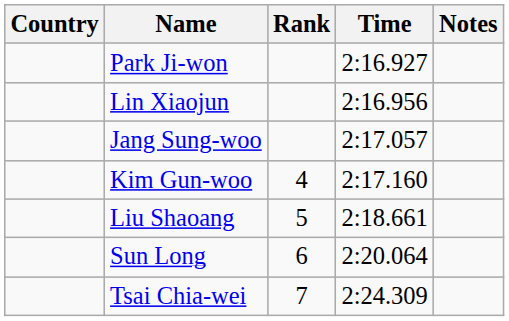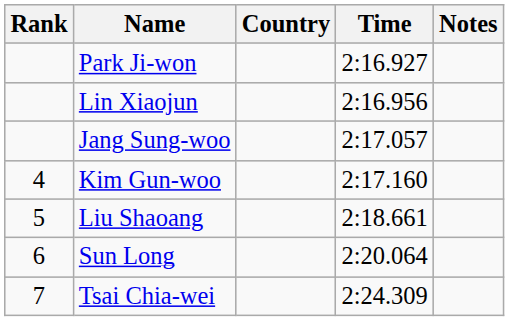columns swapped: Rank <-> Country
